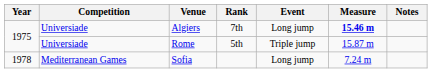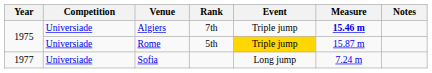Algiers | Event: Long jump -> Triple jump
Rome | Event: no background -> gold background
Sofia | Year: 1978 -> 1977
Sofia | Competition: Mediterranean Games -> Universiade
